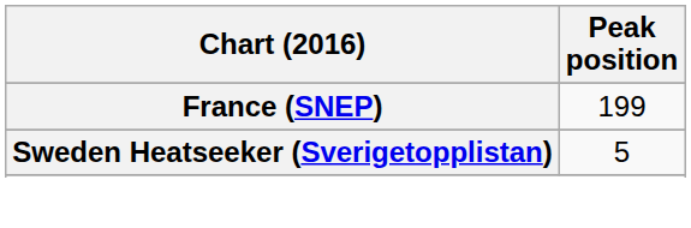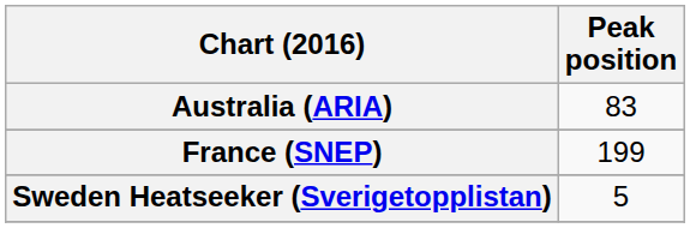+ row: Australia (ARIA) | 83
